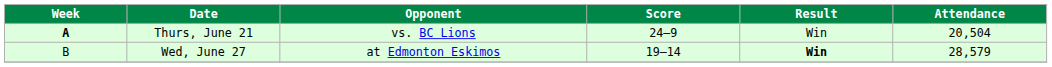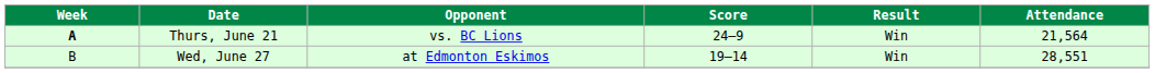Thurs, June 21 | Attendance: 20,504 -> 21,564
Wed, June 27 | Result: bold -> normal
Wed, June 27 | Attendance: 28,579 -> 28,551
